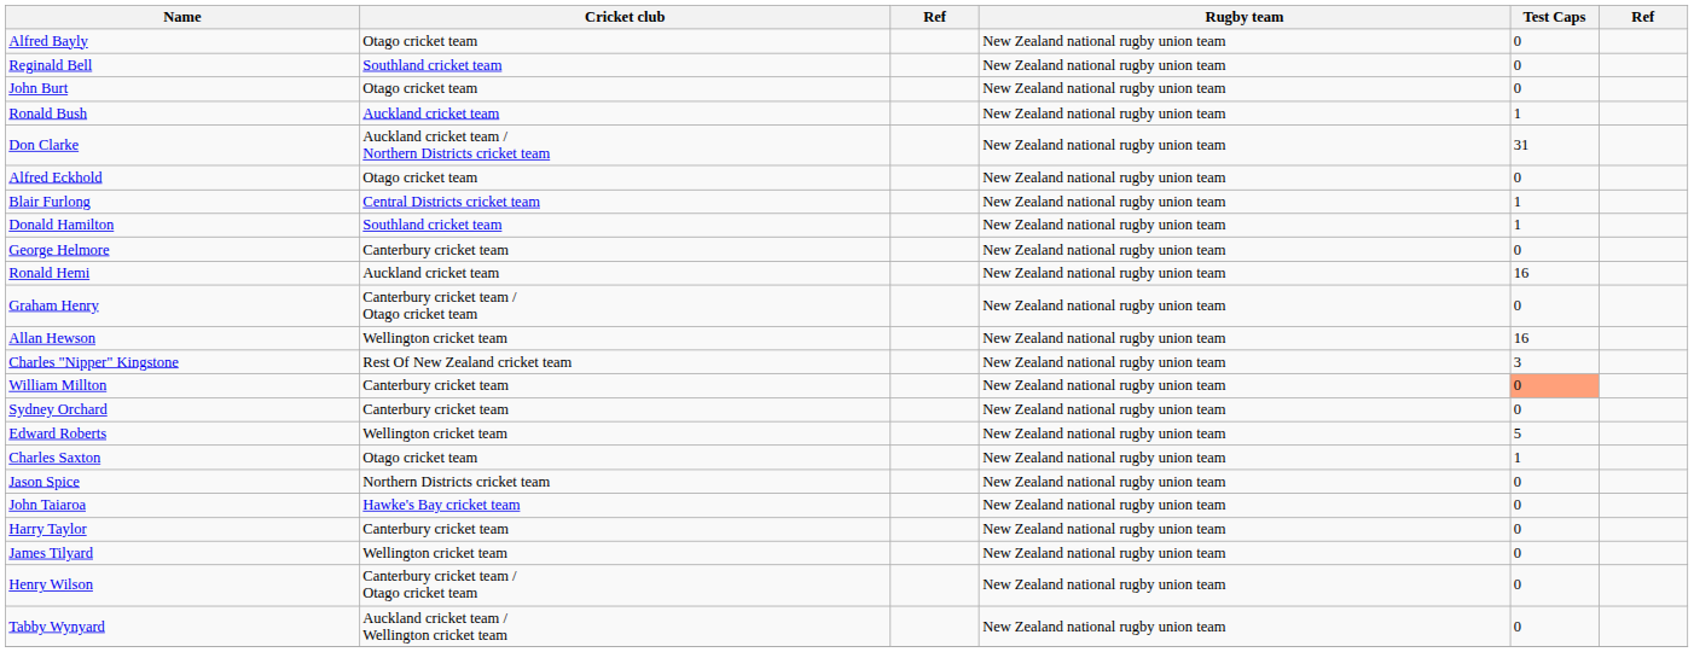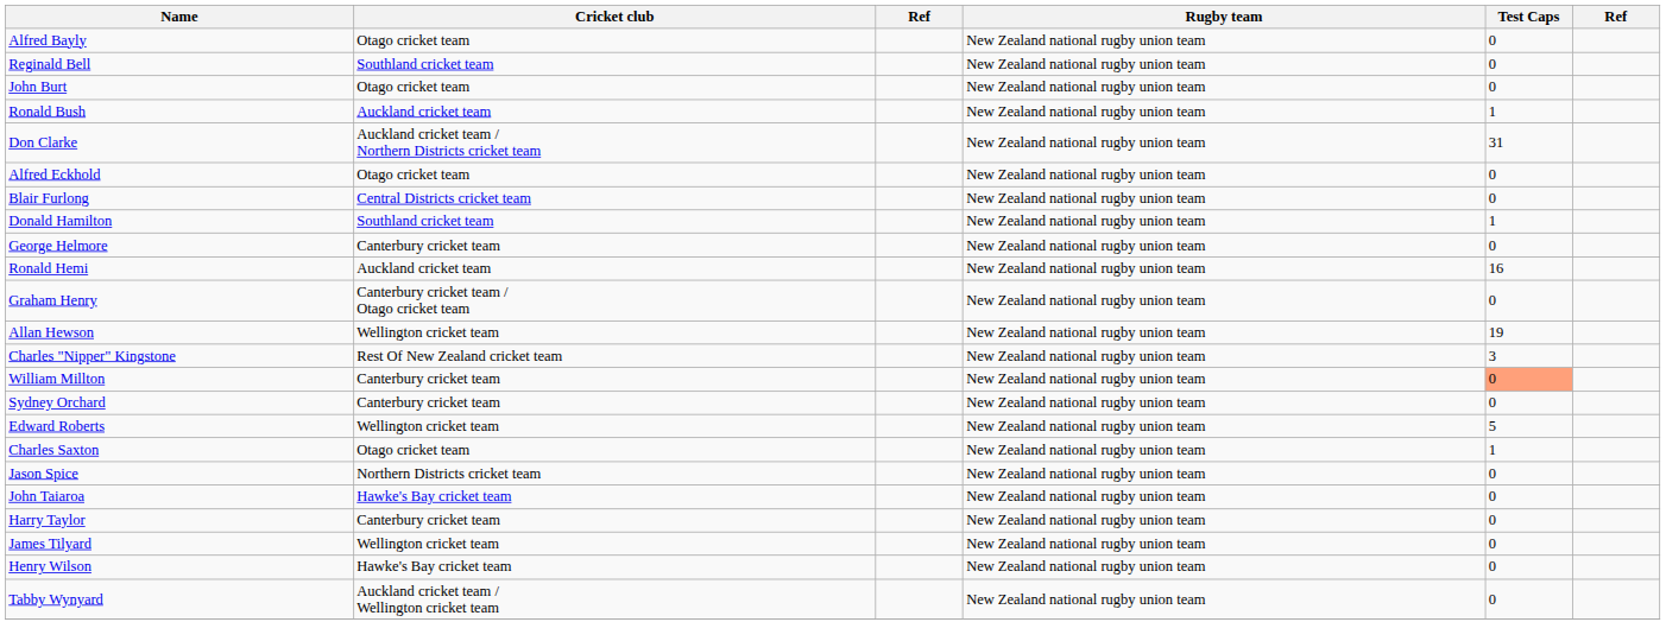Blair Furlong | Test Caps: 1 -> 0
Allan Hewson | Test Caps: 16 -> 19
Henry Wilson | Cricket club: Canterbury cricket team / Otago cricket team -> Hawke's Bay cricket team
